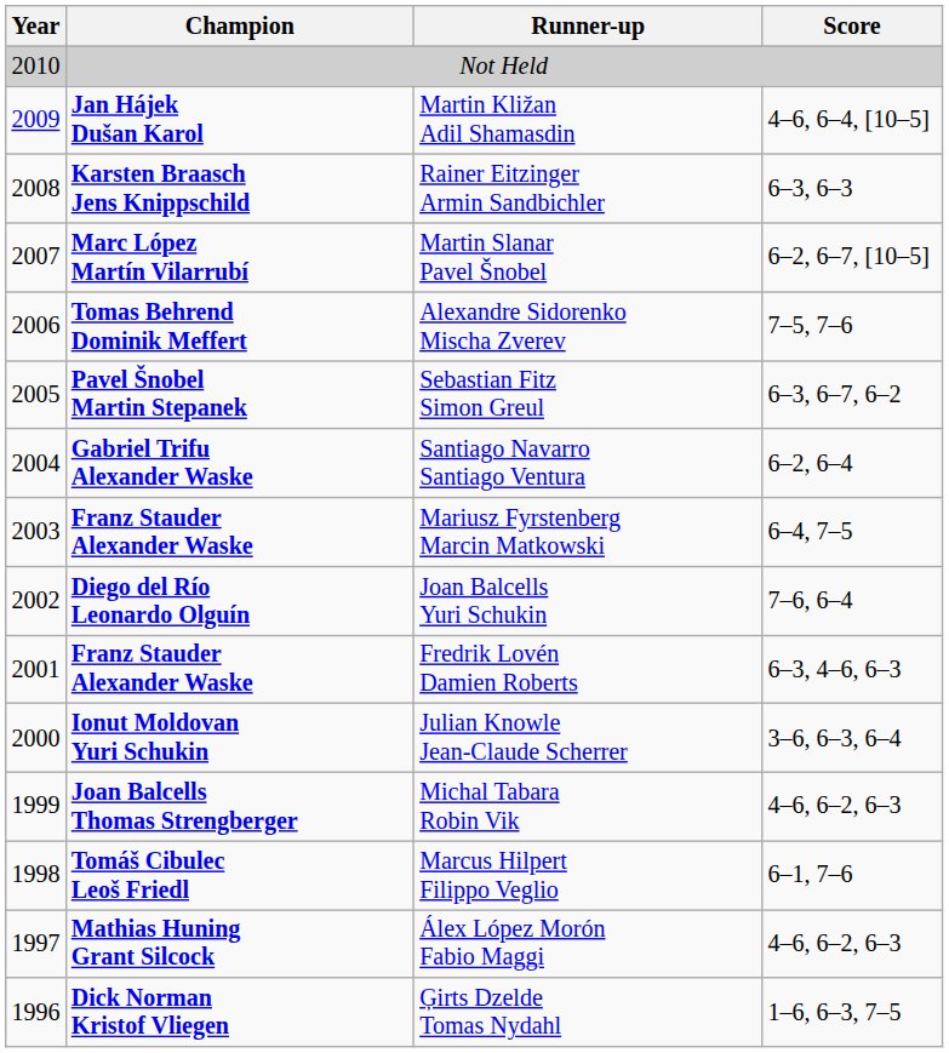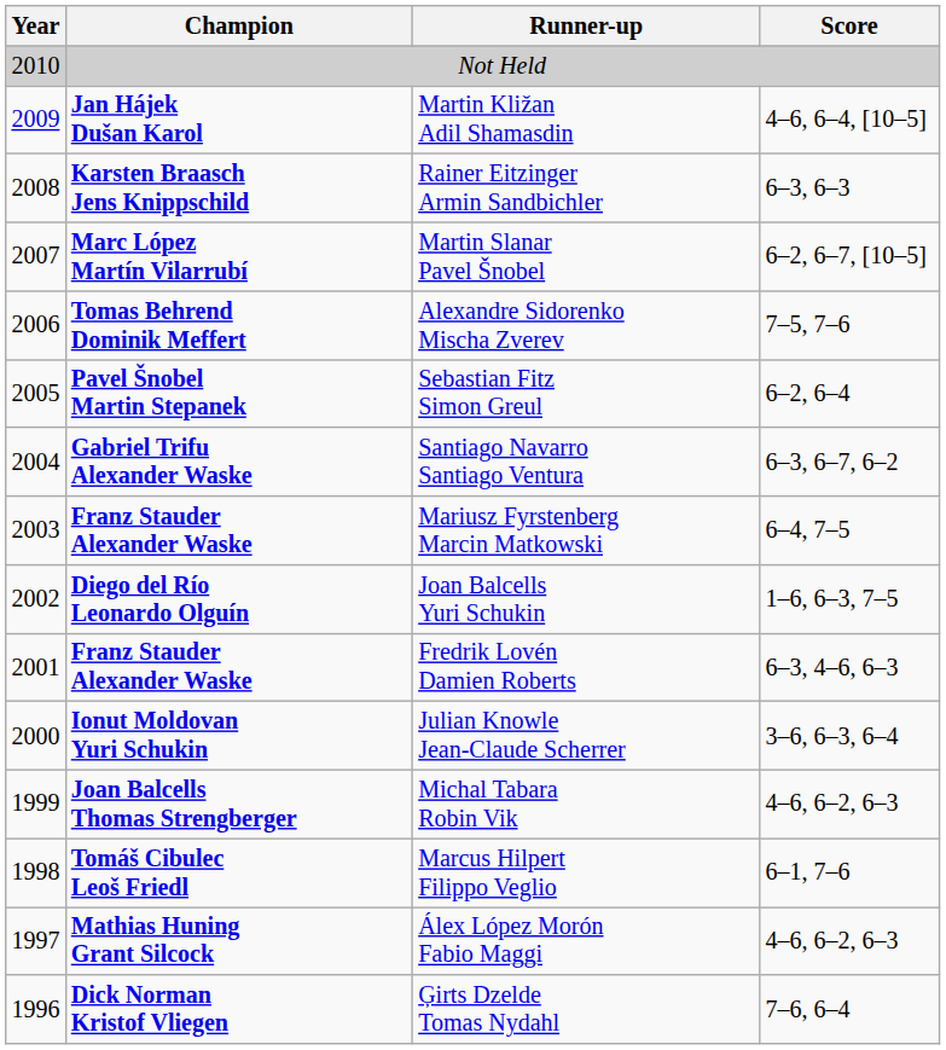Sebastian Fitz Simon Greul | Score: 6–3, 6–7, 6–2 -> 6–2, 6–4
Santiago Navarro Santiago Ventura | Score: 6–2, 6–4 -> 6–3, 6–7, 6–2
Joan Balcells Yuri Schukin | Score: 7–6, 6–4 -> 1–6, 6–3, 7–5
Ģirts Dzelde Tomas Nydahl | Score: 1–6, 6–3, 7–5 -> 7–6, 6–4
